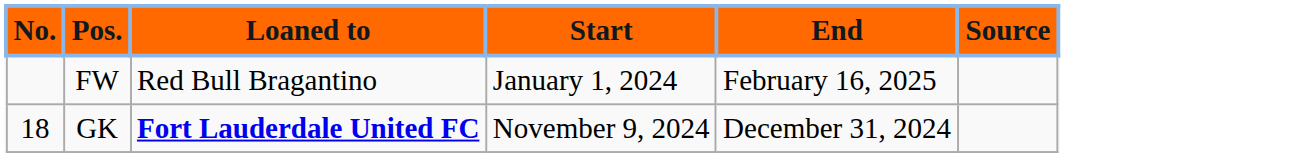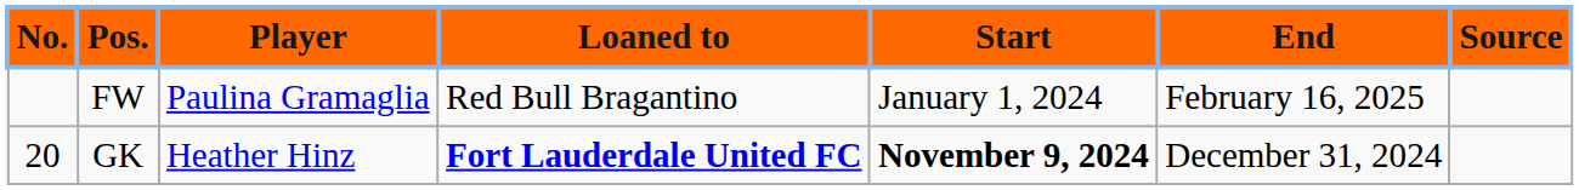+ column: Player | Paulina Gramaglia | Heather Hinz
GK | No.: 18 -> 20
GK | Start: normal -> bold
